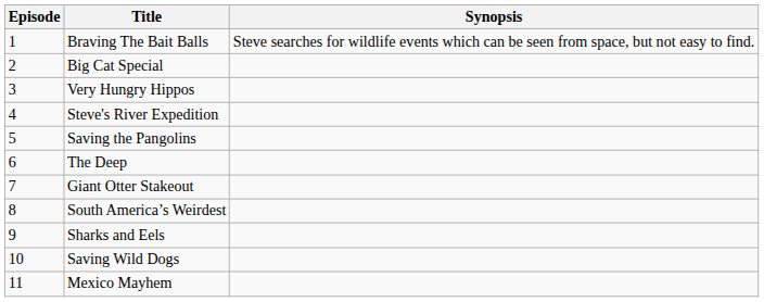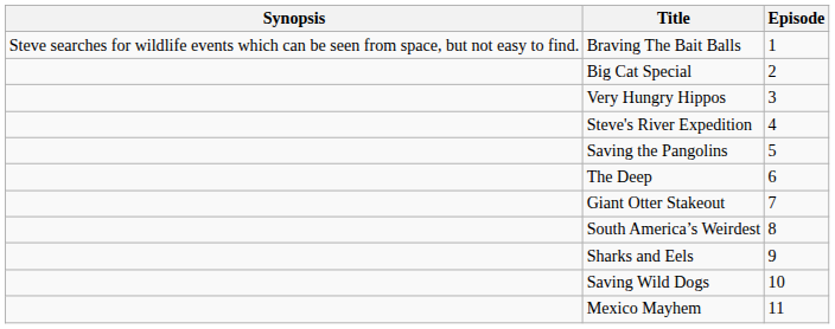columns swapped: Episode <-> Synopsis
